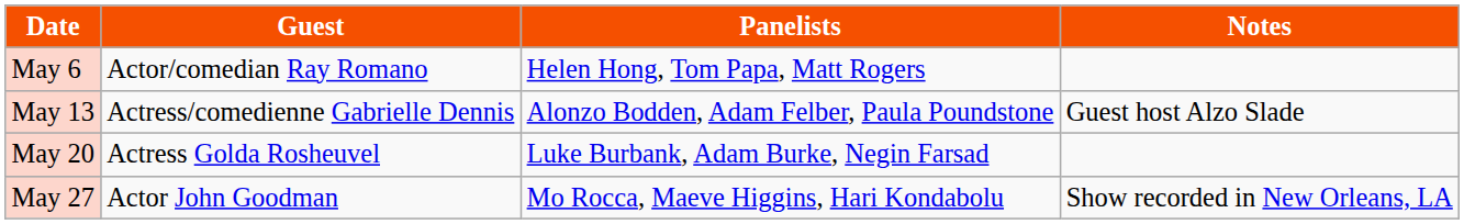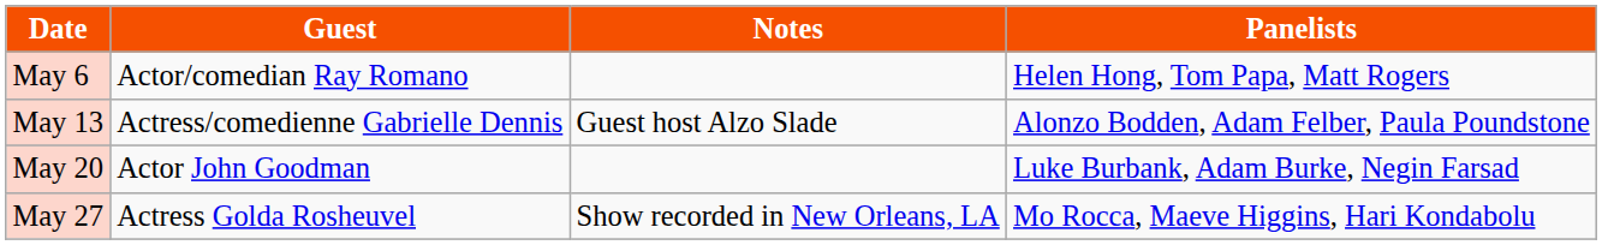columns swapped: Panelists <-> Notes
May 20 | Guest: Actress Golda Rosheuvel -> Actor John Goodman
May 27 | Guest: Actor John Goodman -> Actress Golda Rosheuvel
